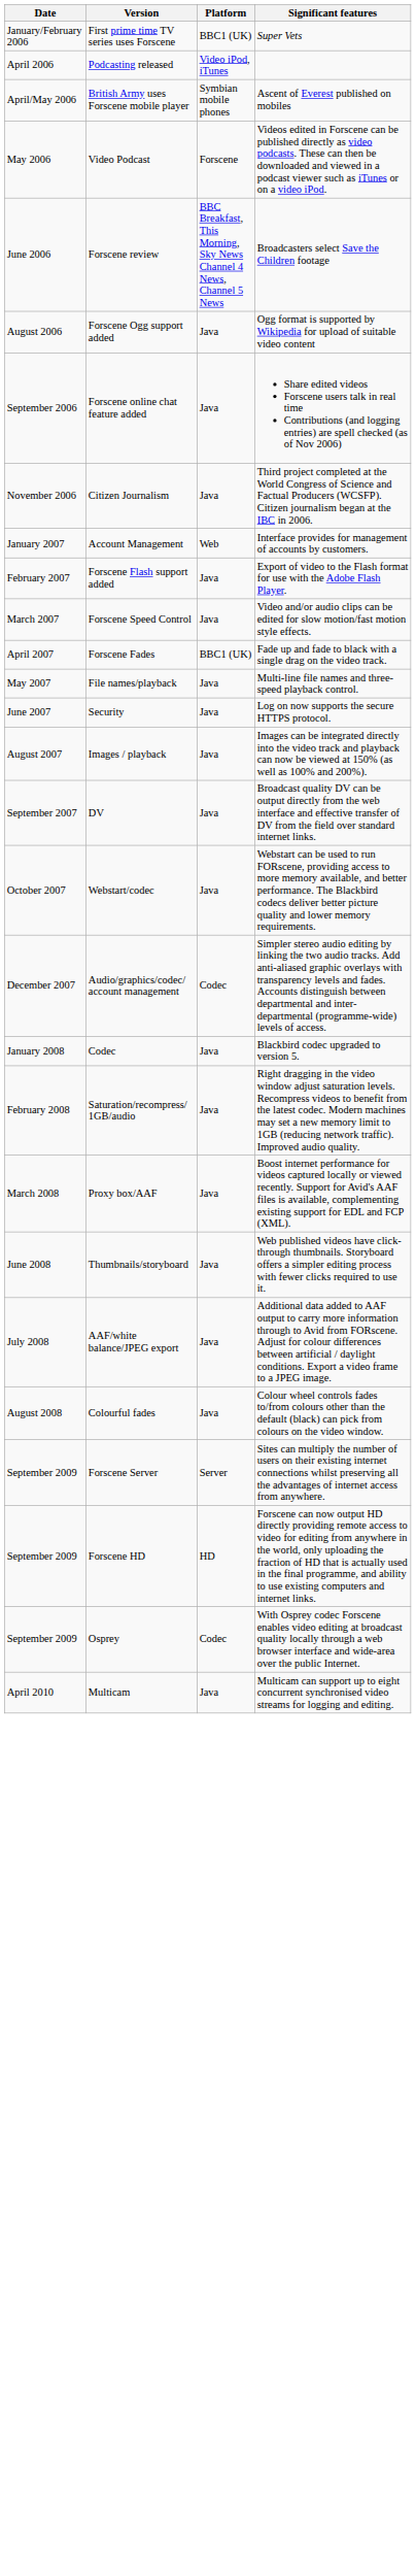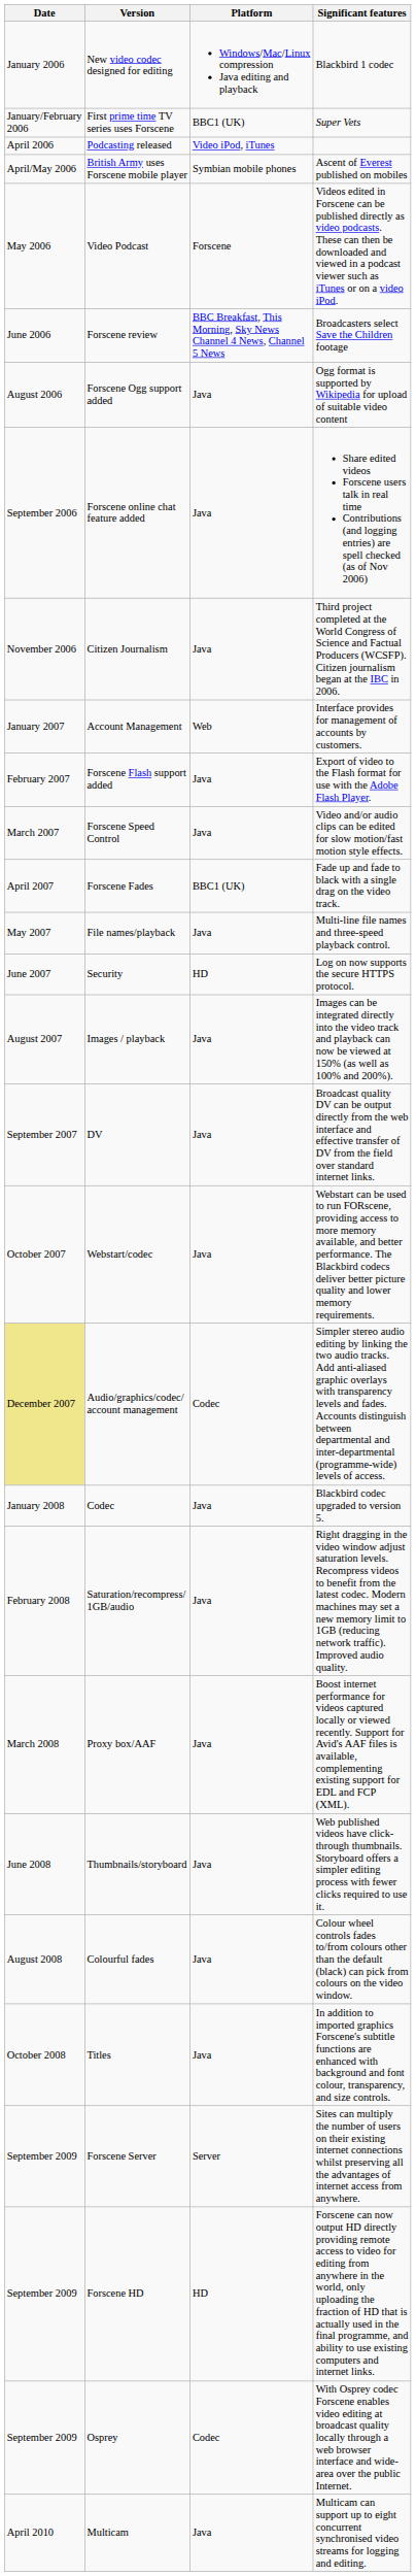+ row: January 2006 | New video codec designed for editing | Windows/Mac/Linux compression Java editing and playback | Blackbird 1 codec
Security | Platform: Java -> HD
Audio/graphics/codec/ account management | Date: no background -> khaki background
- row: July 2008 | AAF/white balance/JPEG export | Java | Additional data added to AAF output to carry more information through to Avid from FORscene. Adjust for colour differences between artificial / daylight conditions. Export a video frame to a JPEG image.
+ row: October 2008 | Titles | Java | In addition to imported graphics Forscene's subtitle functions are enhanced with background and font colour, transparency, and size controls.
